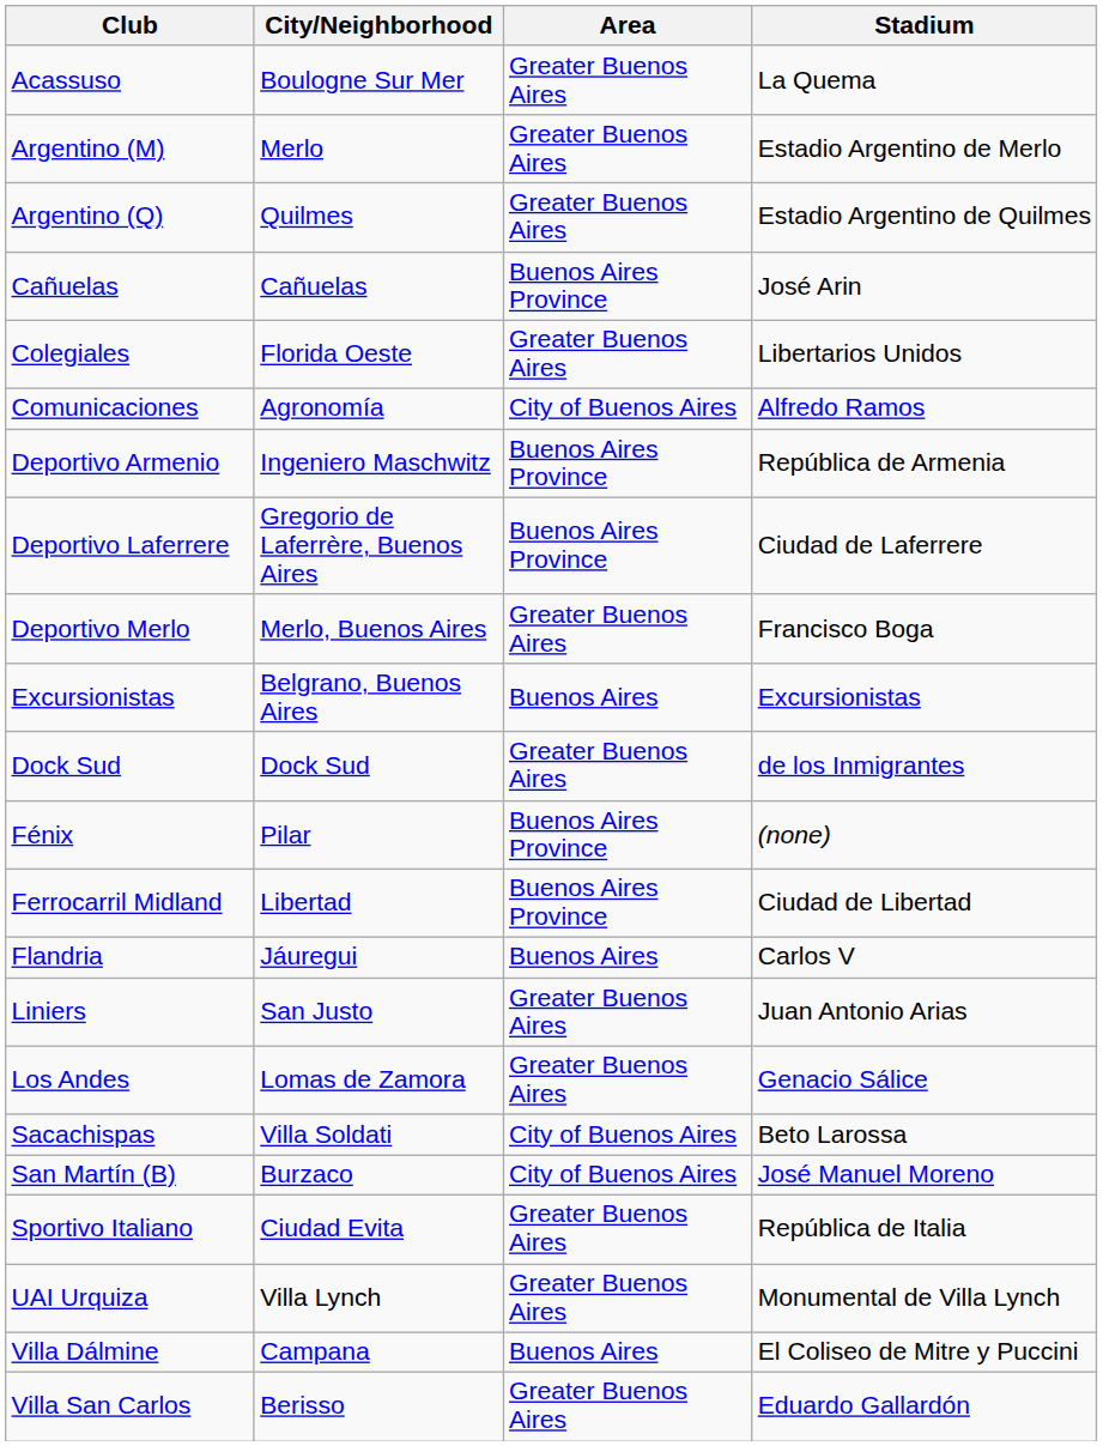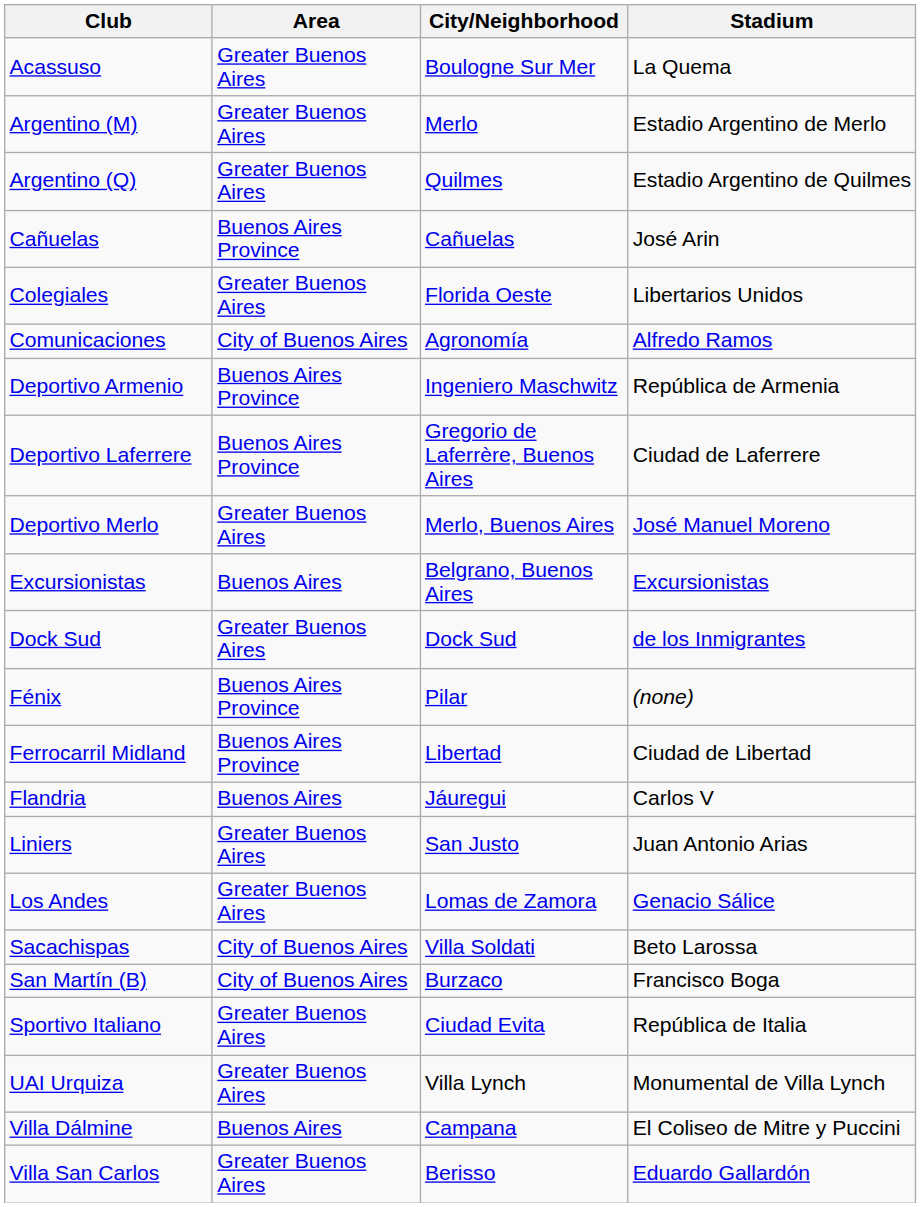columns swapped: City/Neighborhood <-> Area
Deportivo Merlo | Stadium: Francisco Boga -> José Manuel Moreno
San Martín (B) | Stadium: José Manuel Moreno -> Francisco Boga
